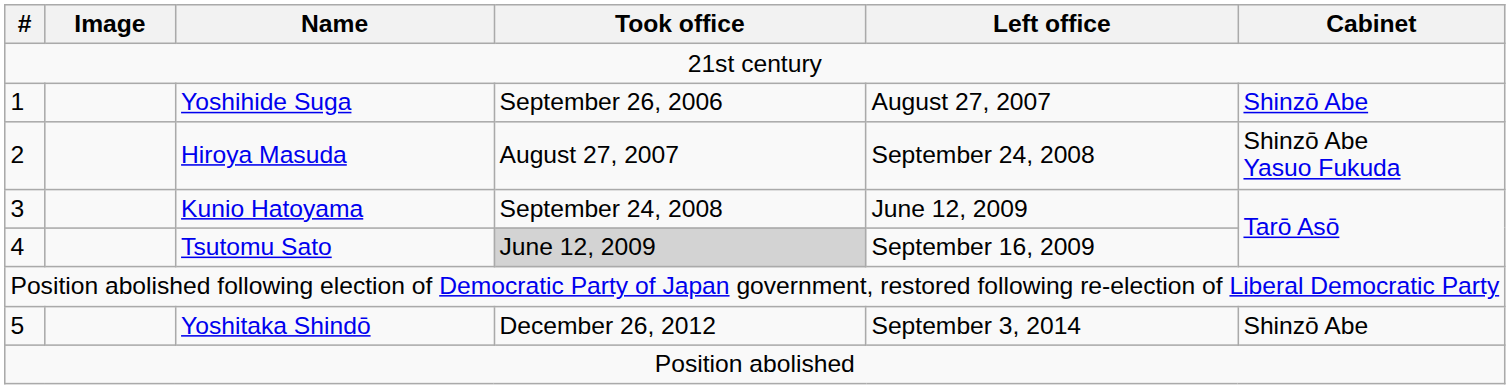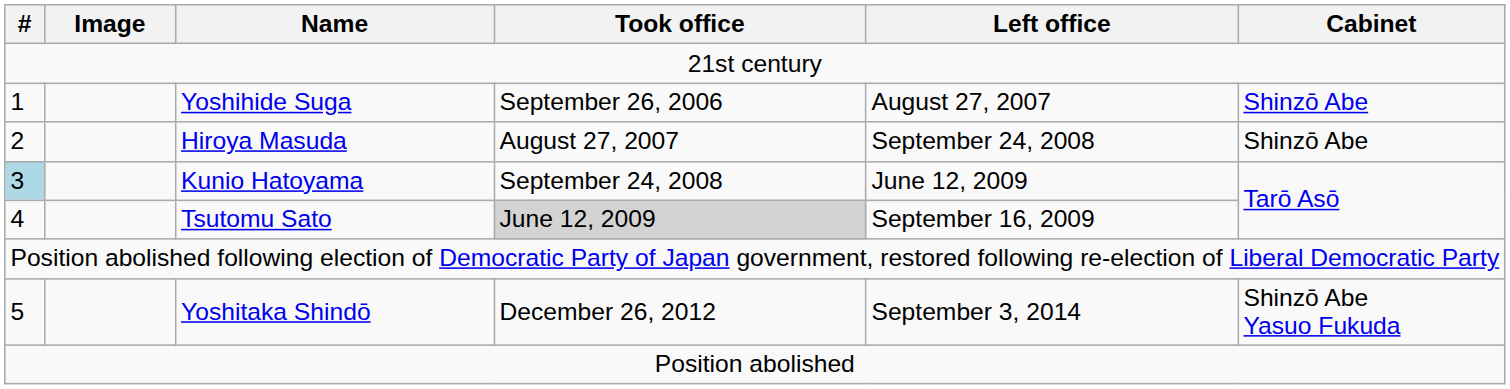Hiroya Masuda | Cabinet: Shinzō Abe Yasuo Fukuda -> Shinzō Abe
Kunio Hatoyama | #: no background -> lightblue background
Yoshitaka Shindō | Cabinet: Shinzō Abe -> Shinzō Abe Yasuo Fukuda
